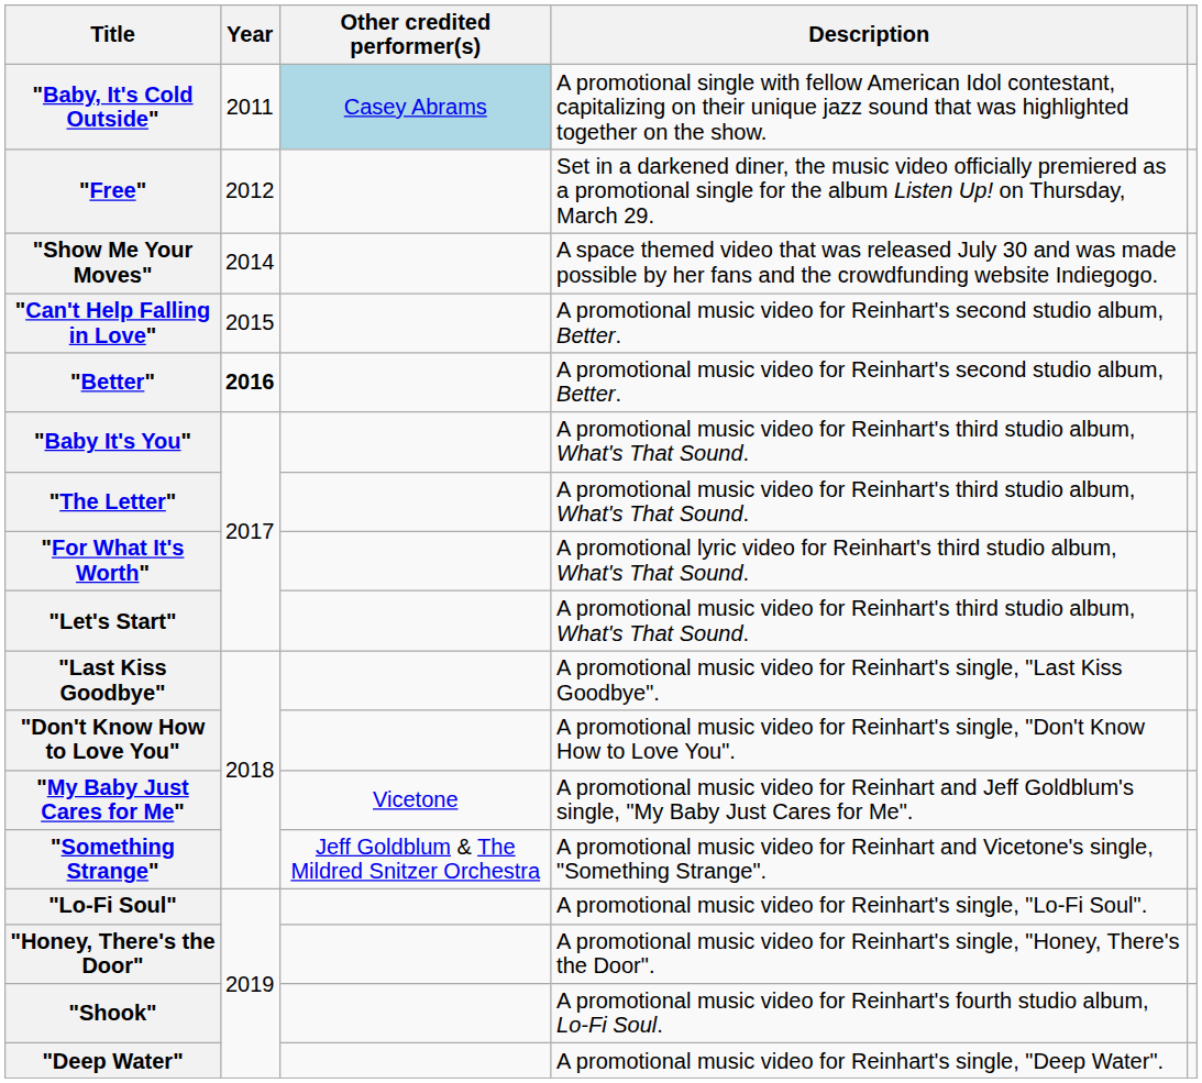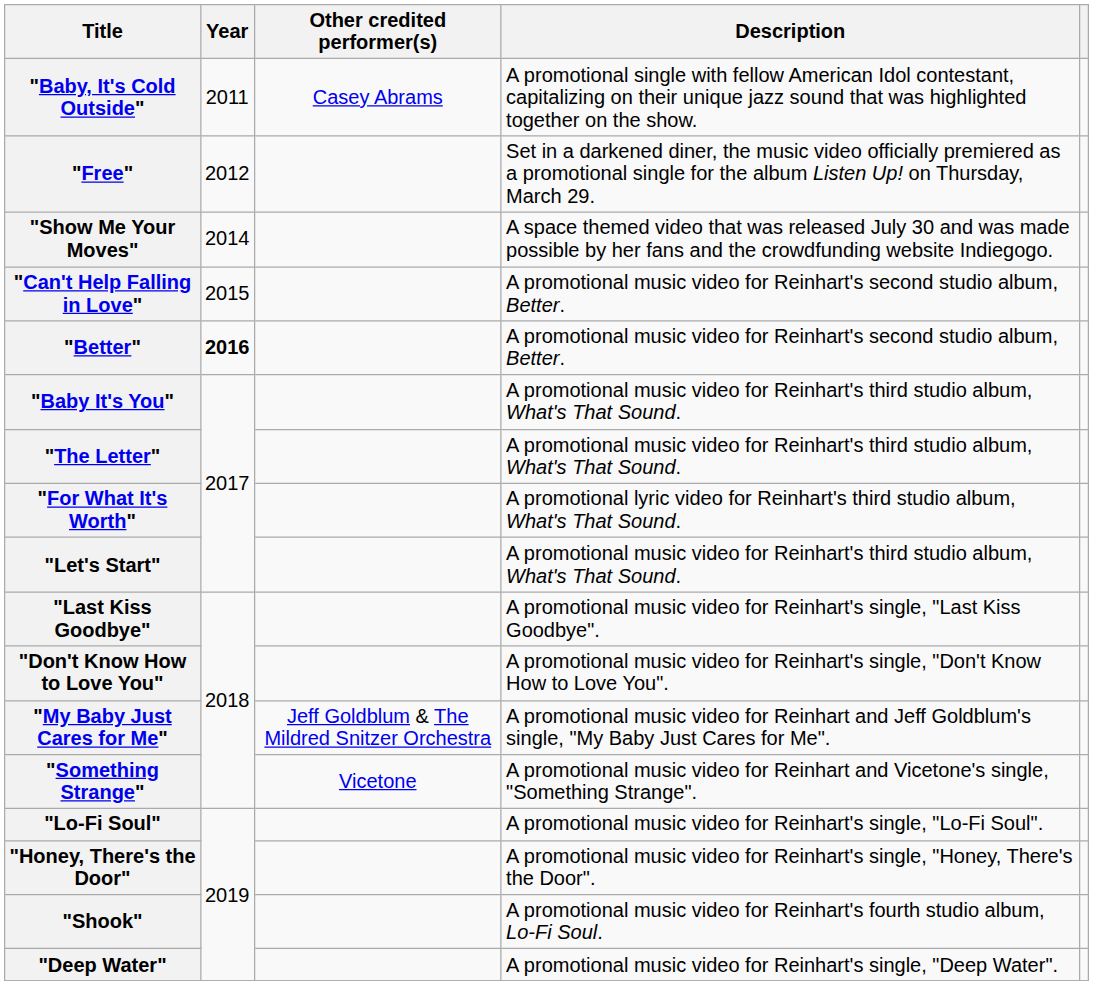"Baby, It's Cold Outside" | Other credited performer(s): lightblue background -> no background
"My Baby Just Cares for Me" | Other credited performer(s): Vicetone -> Jeff Goldblum & The Mildred Snitzer Orchestra
"Something Strange" | Other credited performer(s): Jeff Goldblum & The Mildred Snitzer Orchestra -> Vicetone
